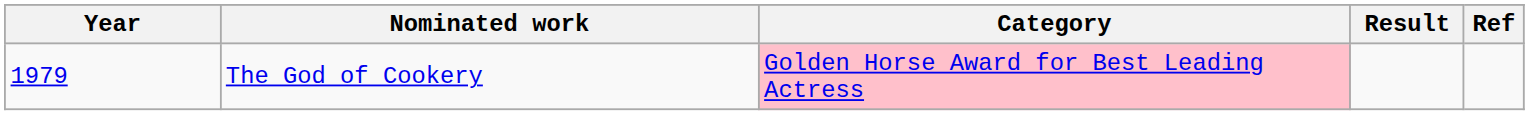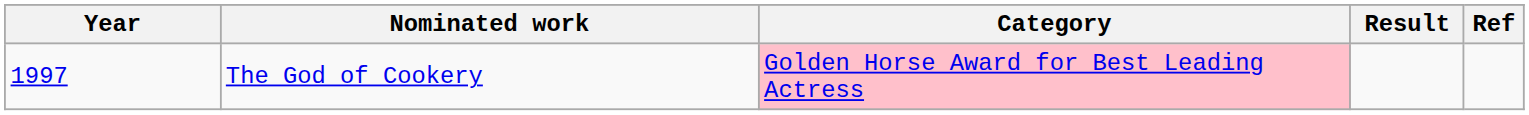The God of Cookery | Year: 1979 -> 1997
